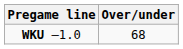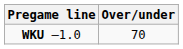WKU –1.0 | Over/under: 68 -> 70
